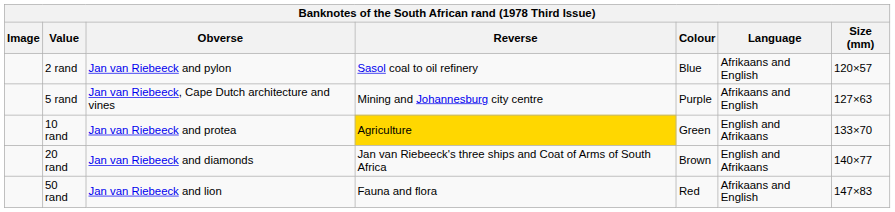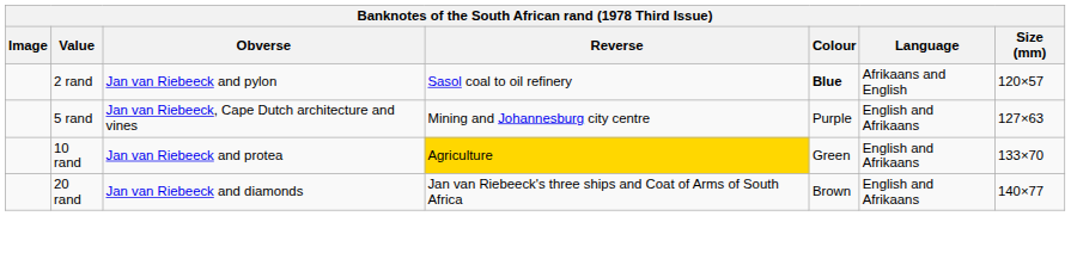2 rand | Colour: normal -> bold
5 rand | Language: Afrikaans and English -> English and Afrikaans
- row: 50 rand | Jan van Riebeeck and lion | Fauna and flora | Red | Afrikaans and English | 147×83
